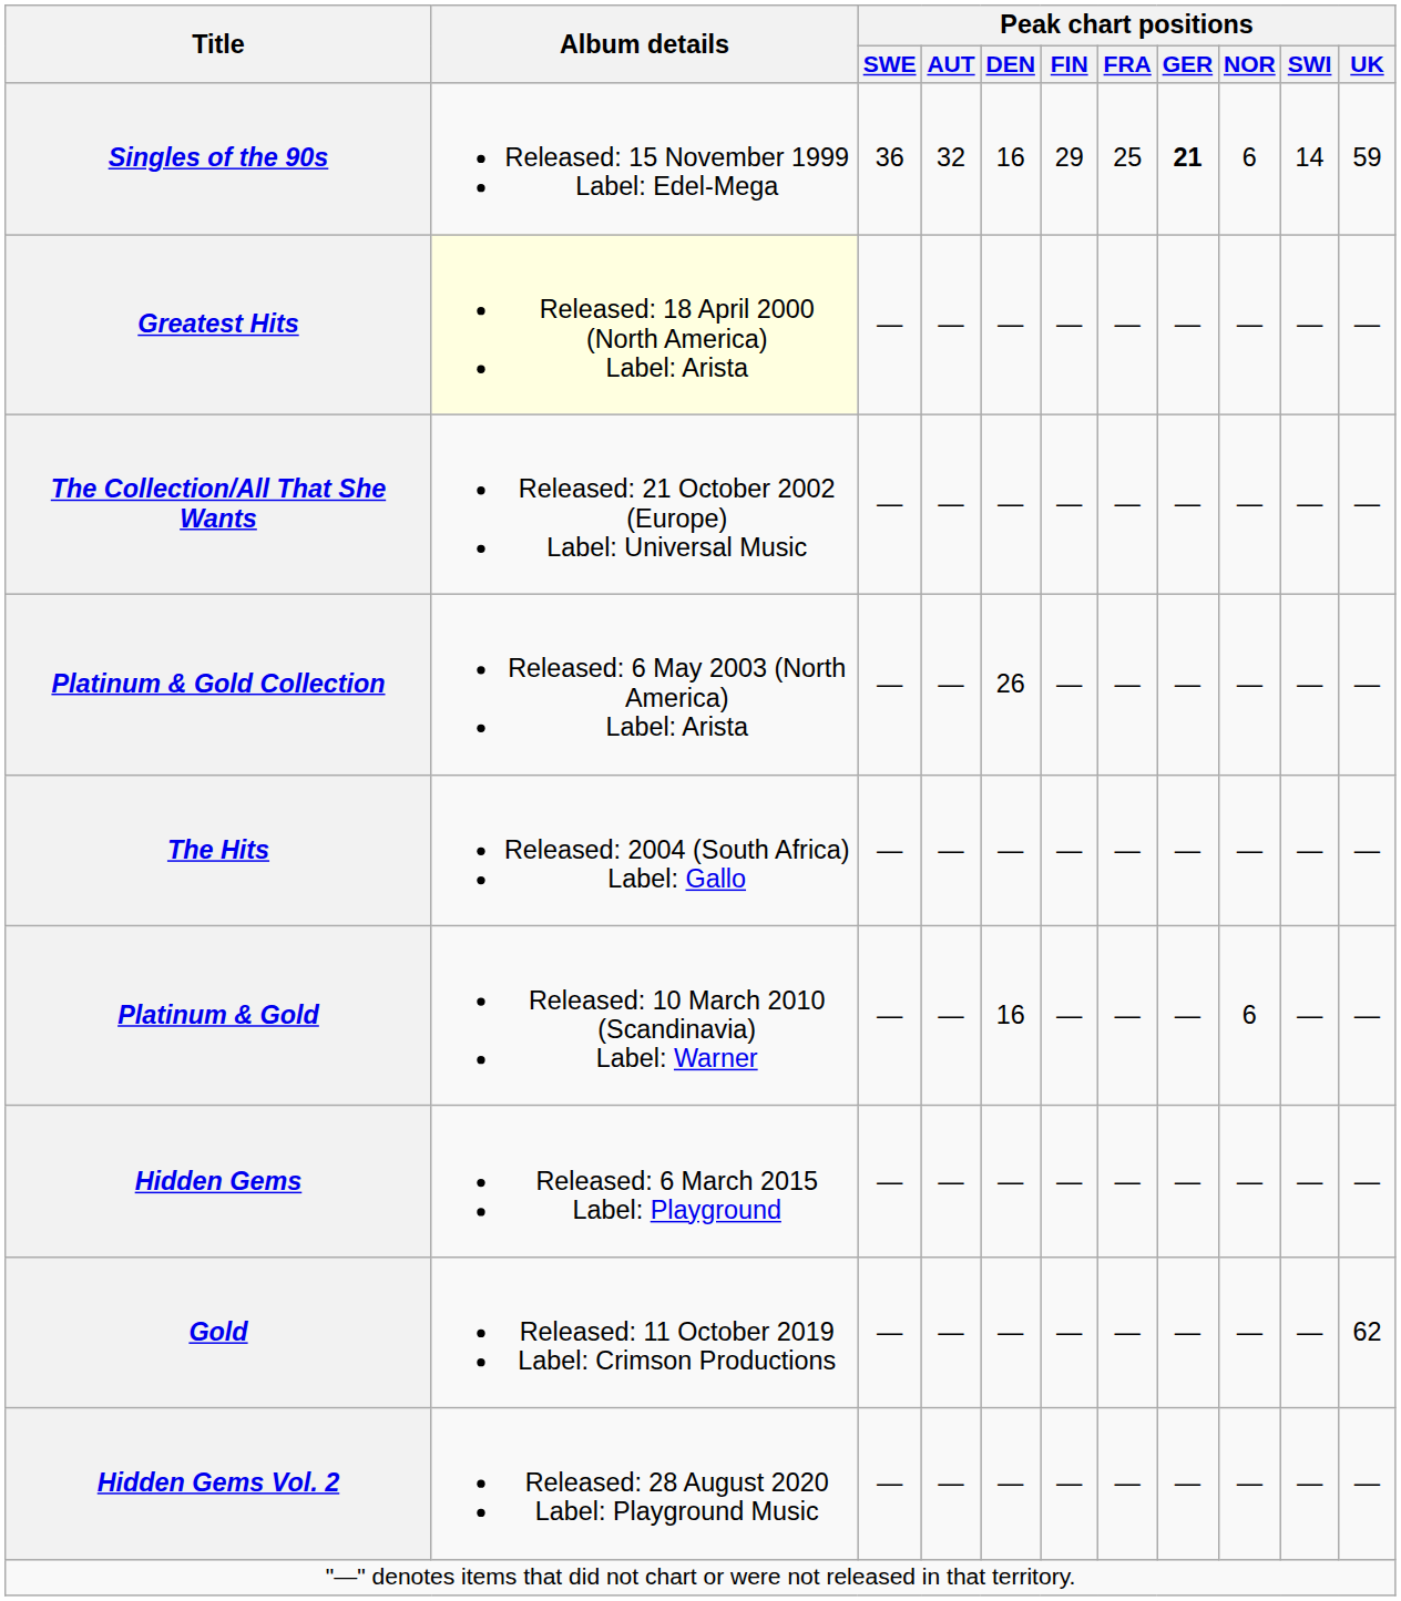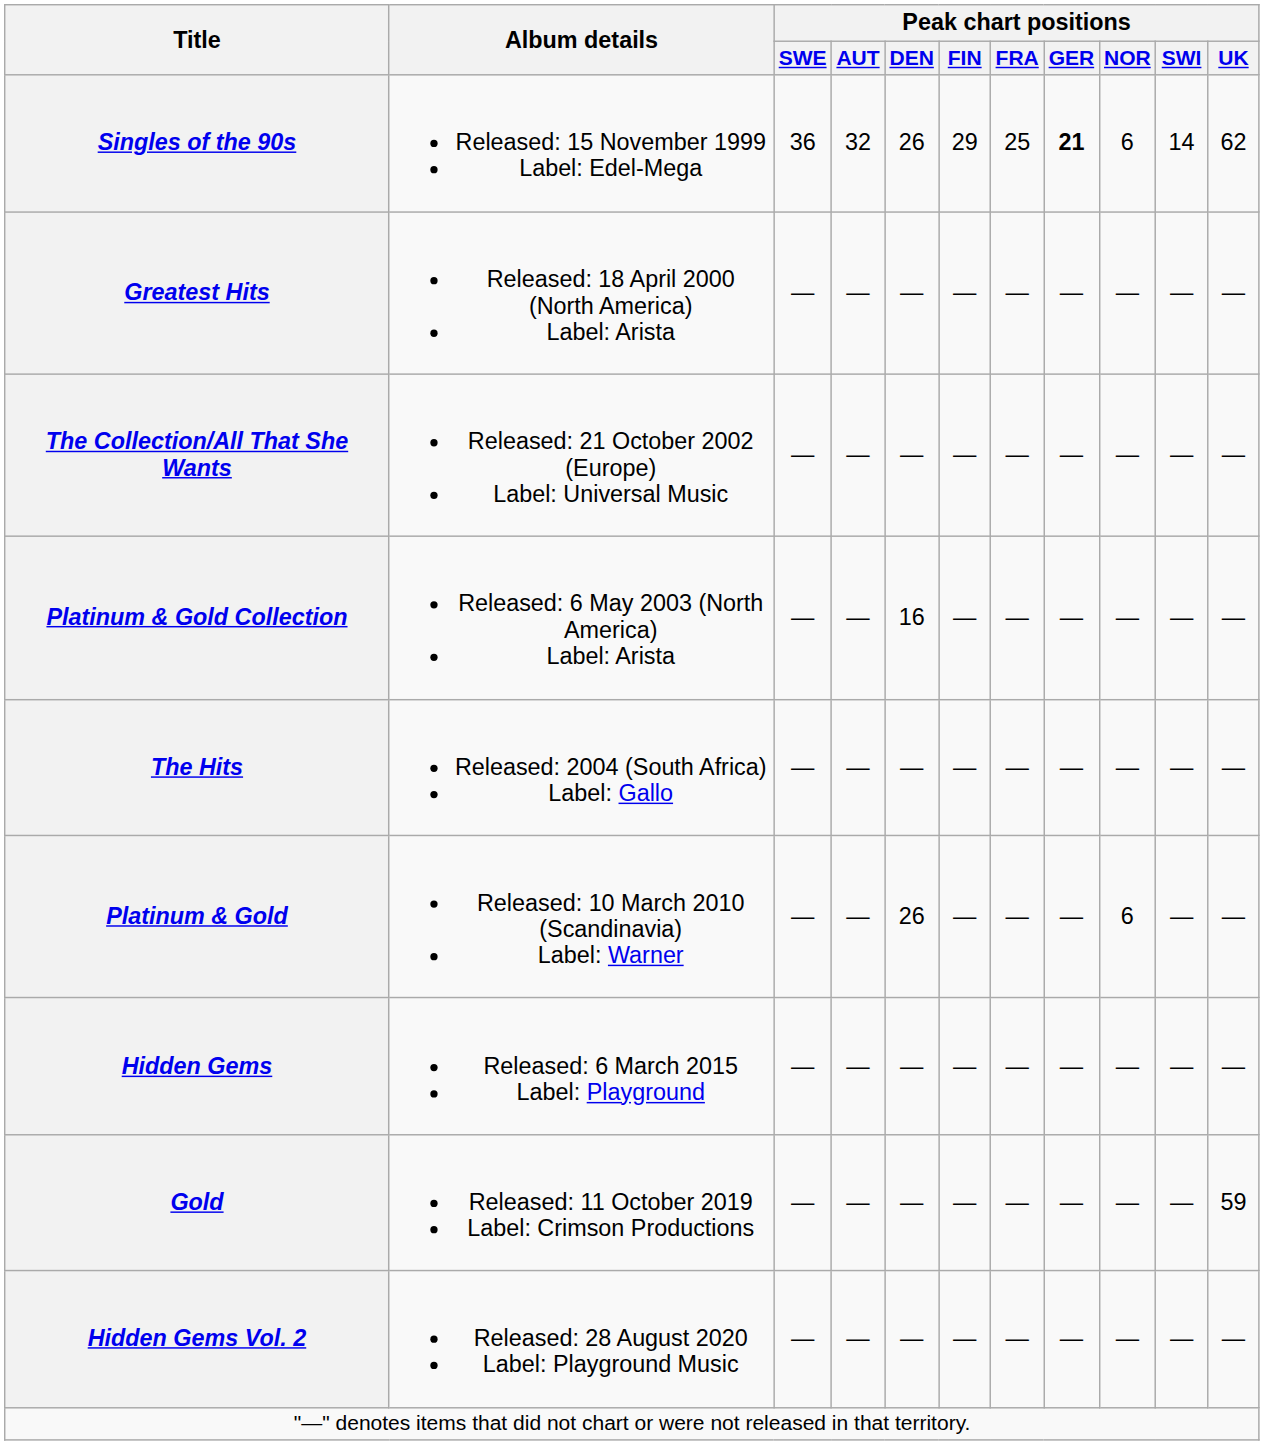Singles of the 90s | Peak chart positions / DEN: 16 -> 26
Singles of the 90s | Peak chart positions / UK: 59 -> 62
Greatest Hits | Album details: lightyellow background -> no background
Platinum & Gold Collection | Peak chart positions / DEN: 26 -> 16
Platinum & Gold | Peak chart positions / DEN: 16 -> 26
Gold | Peak chart positions / UK: 62 -> 59
